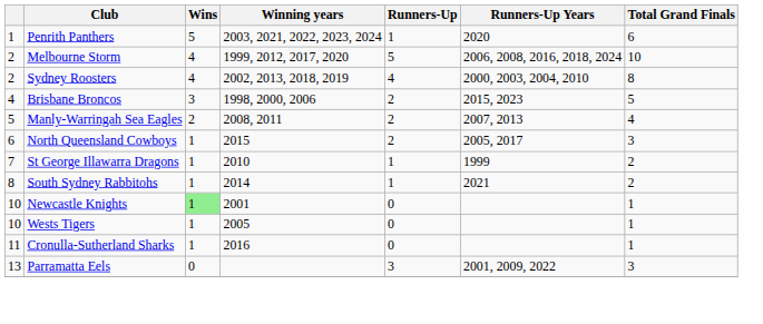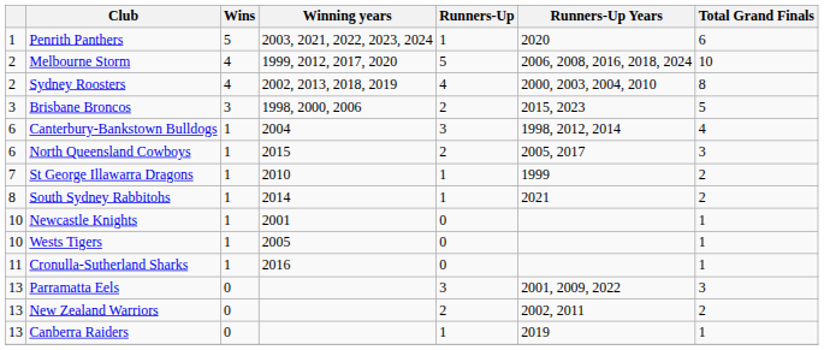Brisbane Broncos | column 1: 4 -> 3
- row: 5 | Manly-Warringah Sea Eagles | 2 | 2008, 2011 | 2 | 2007, 2013 | 4
+ row: 6 | Canterbury-Bankstown Bulldogs | 1 | 2004 | 3 | 1998, 2012, 2014 | 4
Newcastle Knights | Wins: lightgreen background -> no background
+ row: 13 | New Zealand Warriors | 0 | 2 | 2002, 2011 | 2
+ row: 13 | Canberra Raiders | 0 | 1 | 2019 | 1
